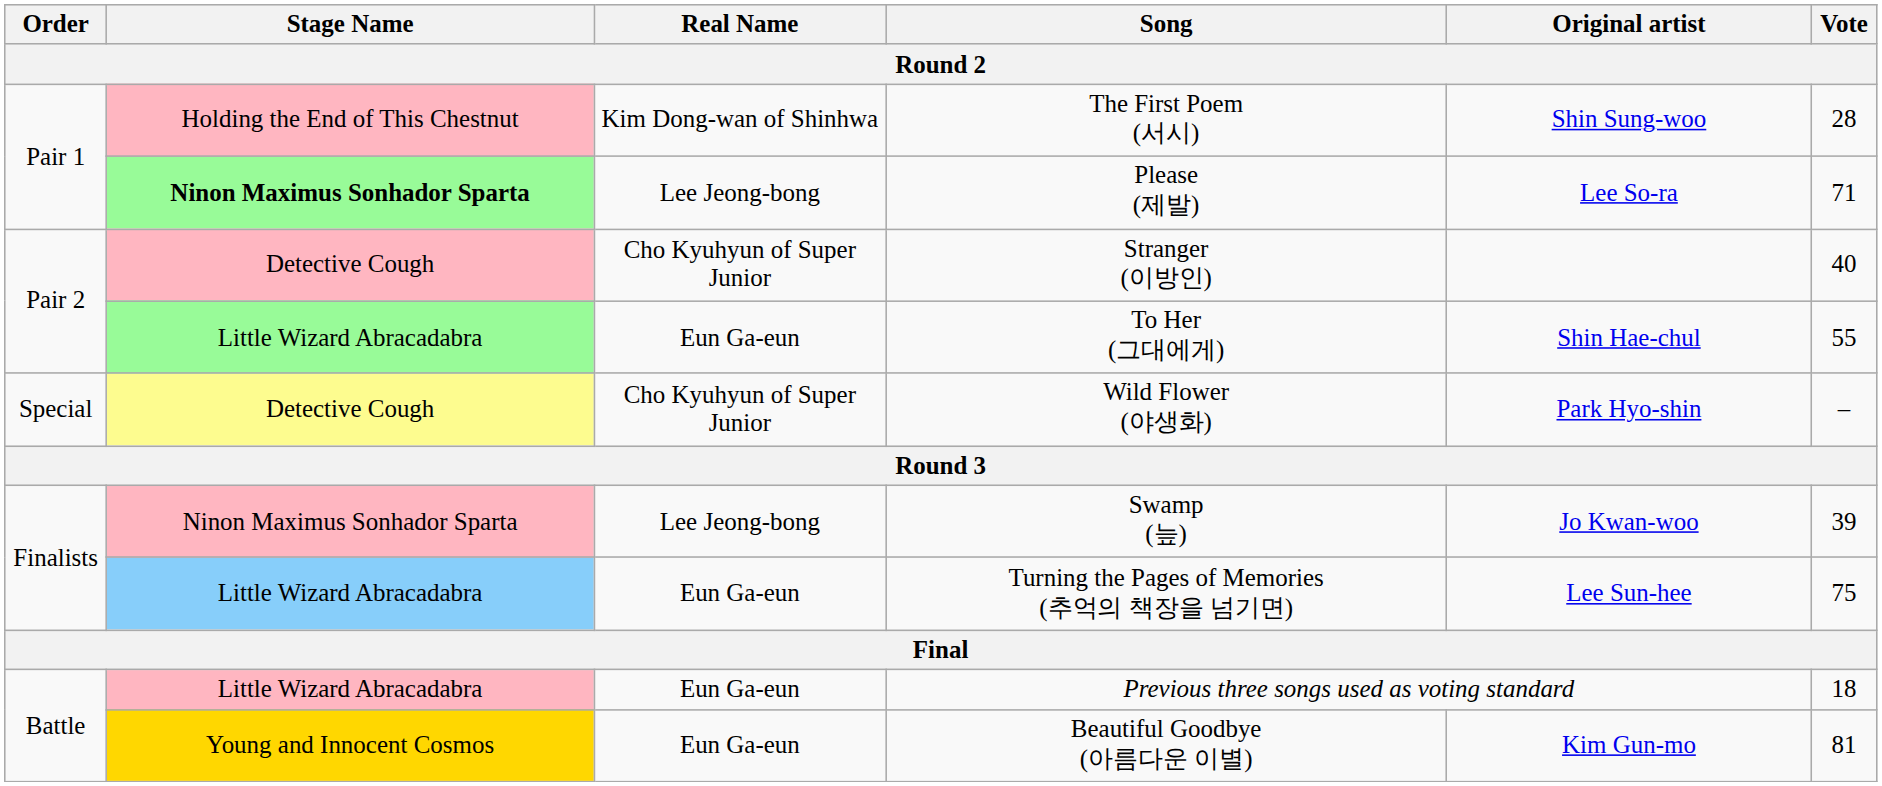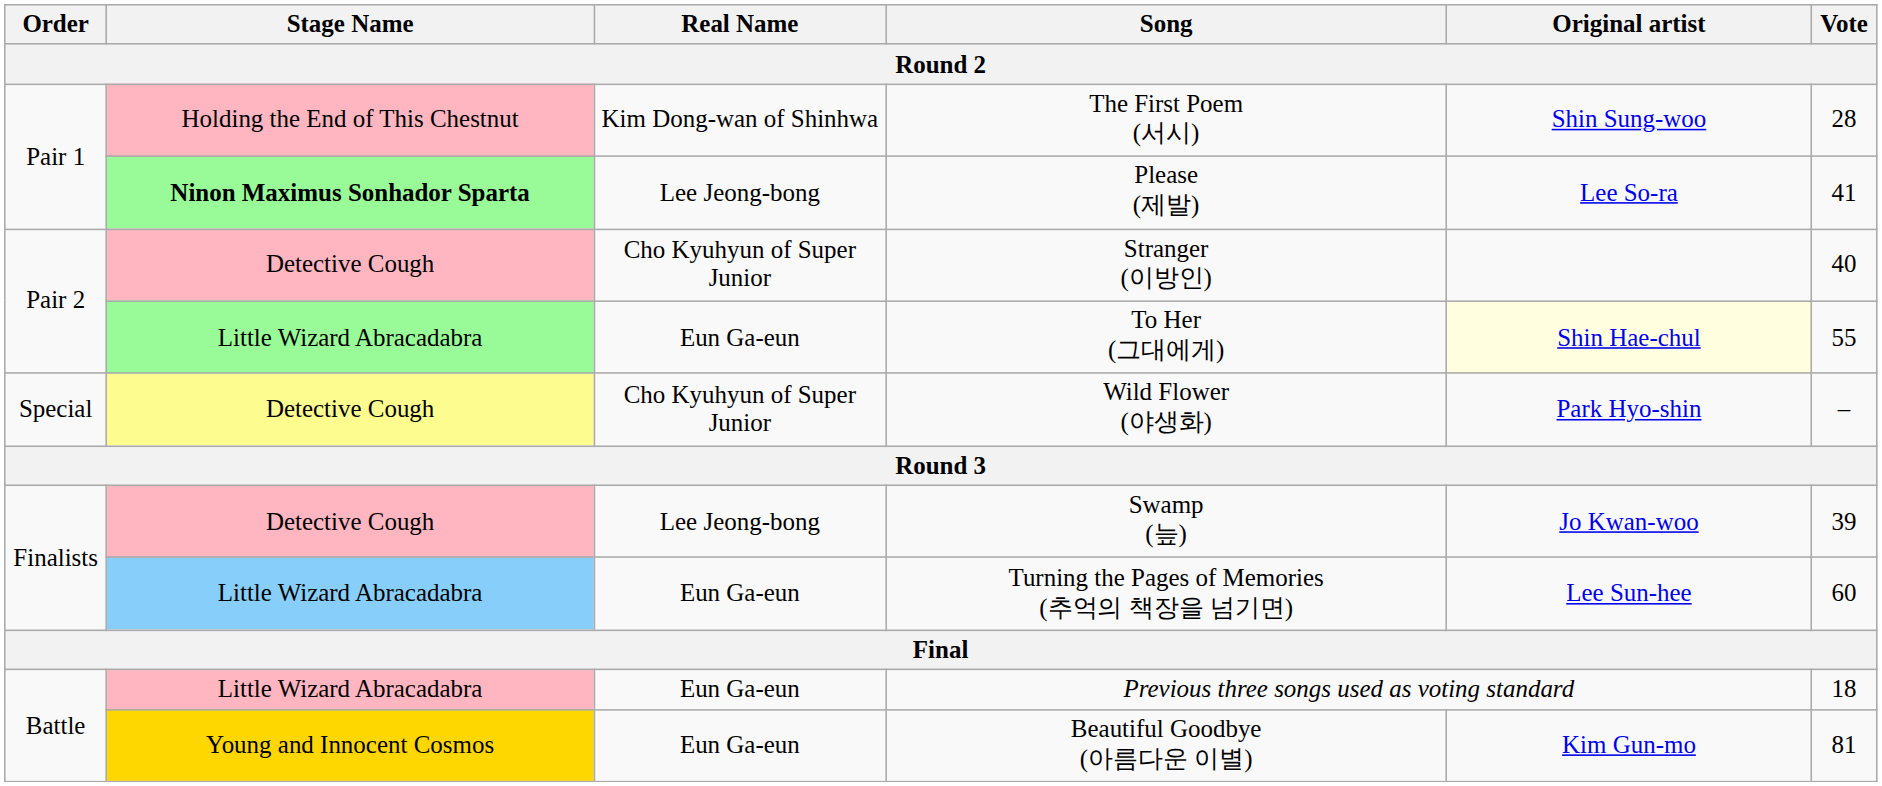Please (제발) | Vote: 71 -> 41
To Her (그대에게) | Original artist: no background -> lightyellow background
Swamp (늪) | Stage Name: Ninon Maximus Sonhador Sparta -> Detective Cough
Turning the Pages of Memories (추억의 책장을 넘기면) | Vote: 75 -> 60
